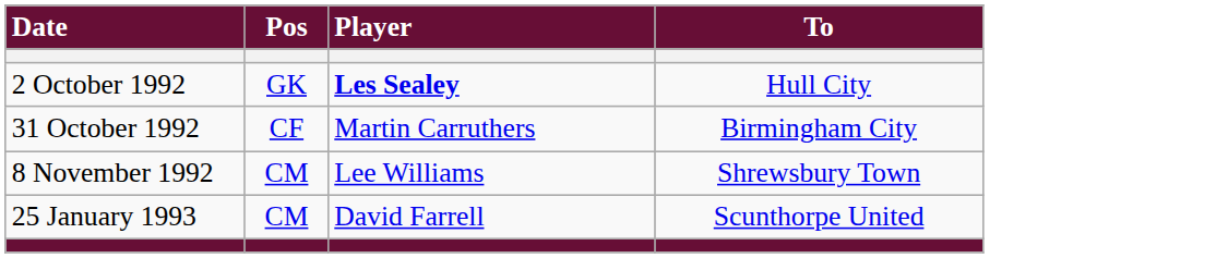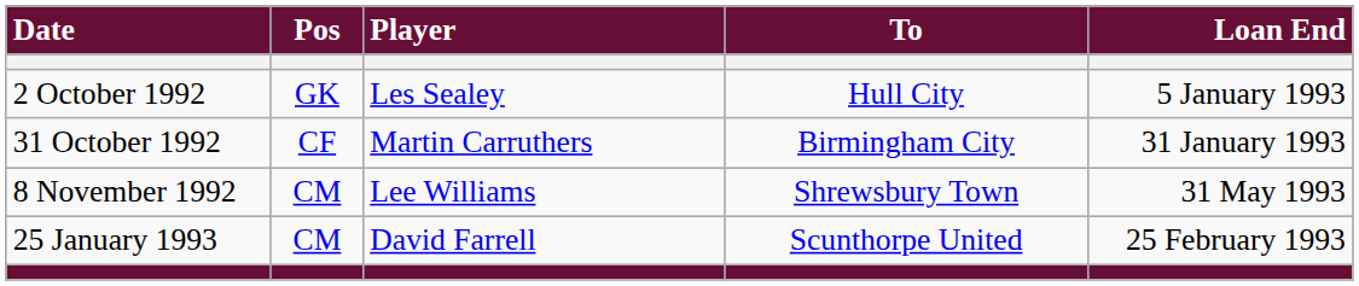+ column: Loan End | 5 January 1993 | 31 January 1993 | 31 May 1993 | 25 February 1993
2 October 1992 | Player: bold -> normal
